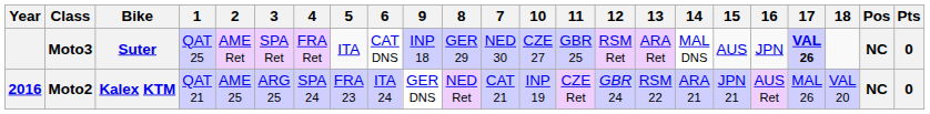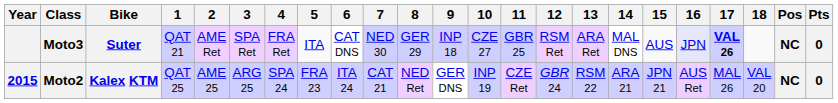columns swapped: 7 <-> 9
Moto3 | 1: QAT 25 -> QAT 21
Moto3 | 16: no background -> lavender background
Moto2 | Year: 2016 -> 2015
Moto2 | 1: QAT 21 -> QAT 25
